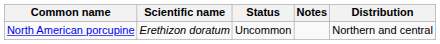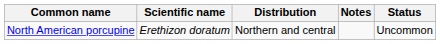columns swapped: Status <-> Distribution
